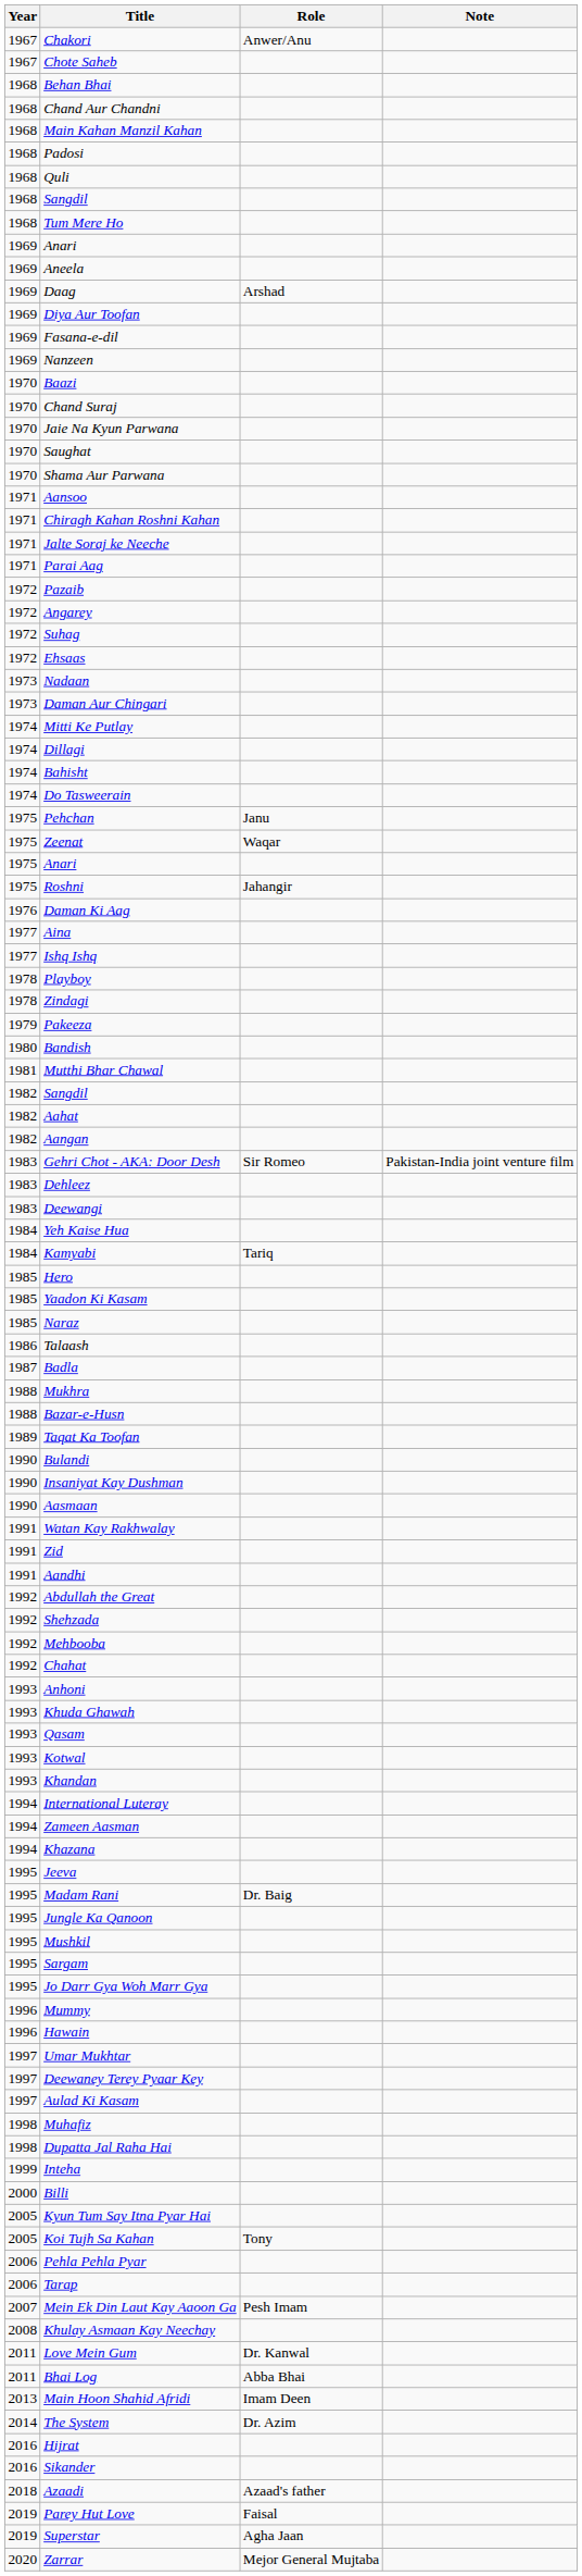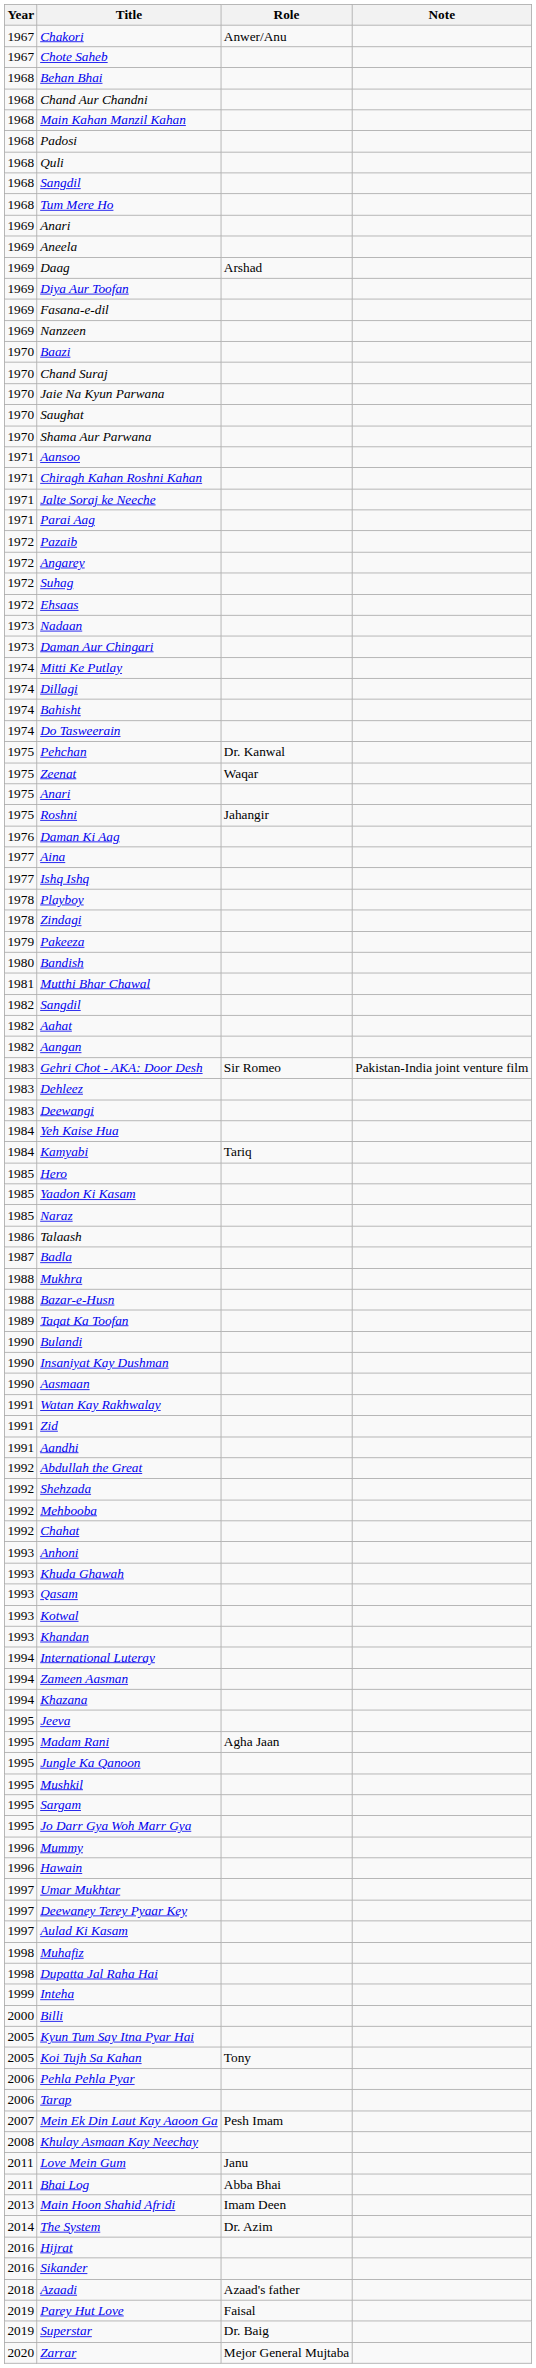Pehchan | Role: Janu -> Dr. Kanwal
Madam Rani | Role: Dr. Baig -> Agha Jaan
Love Mein Gum | Role: Dr. Kanwal -> Janu
Superstar | Role: Agha Jaan -> Dr. Baig
